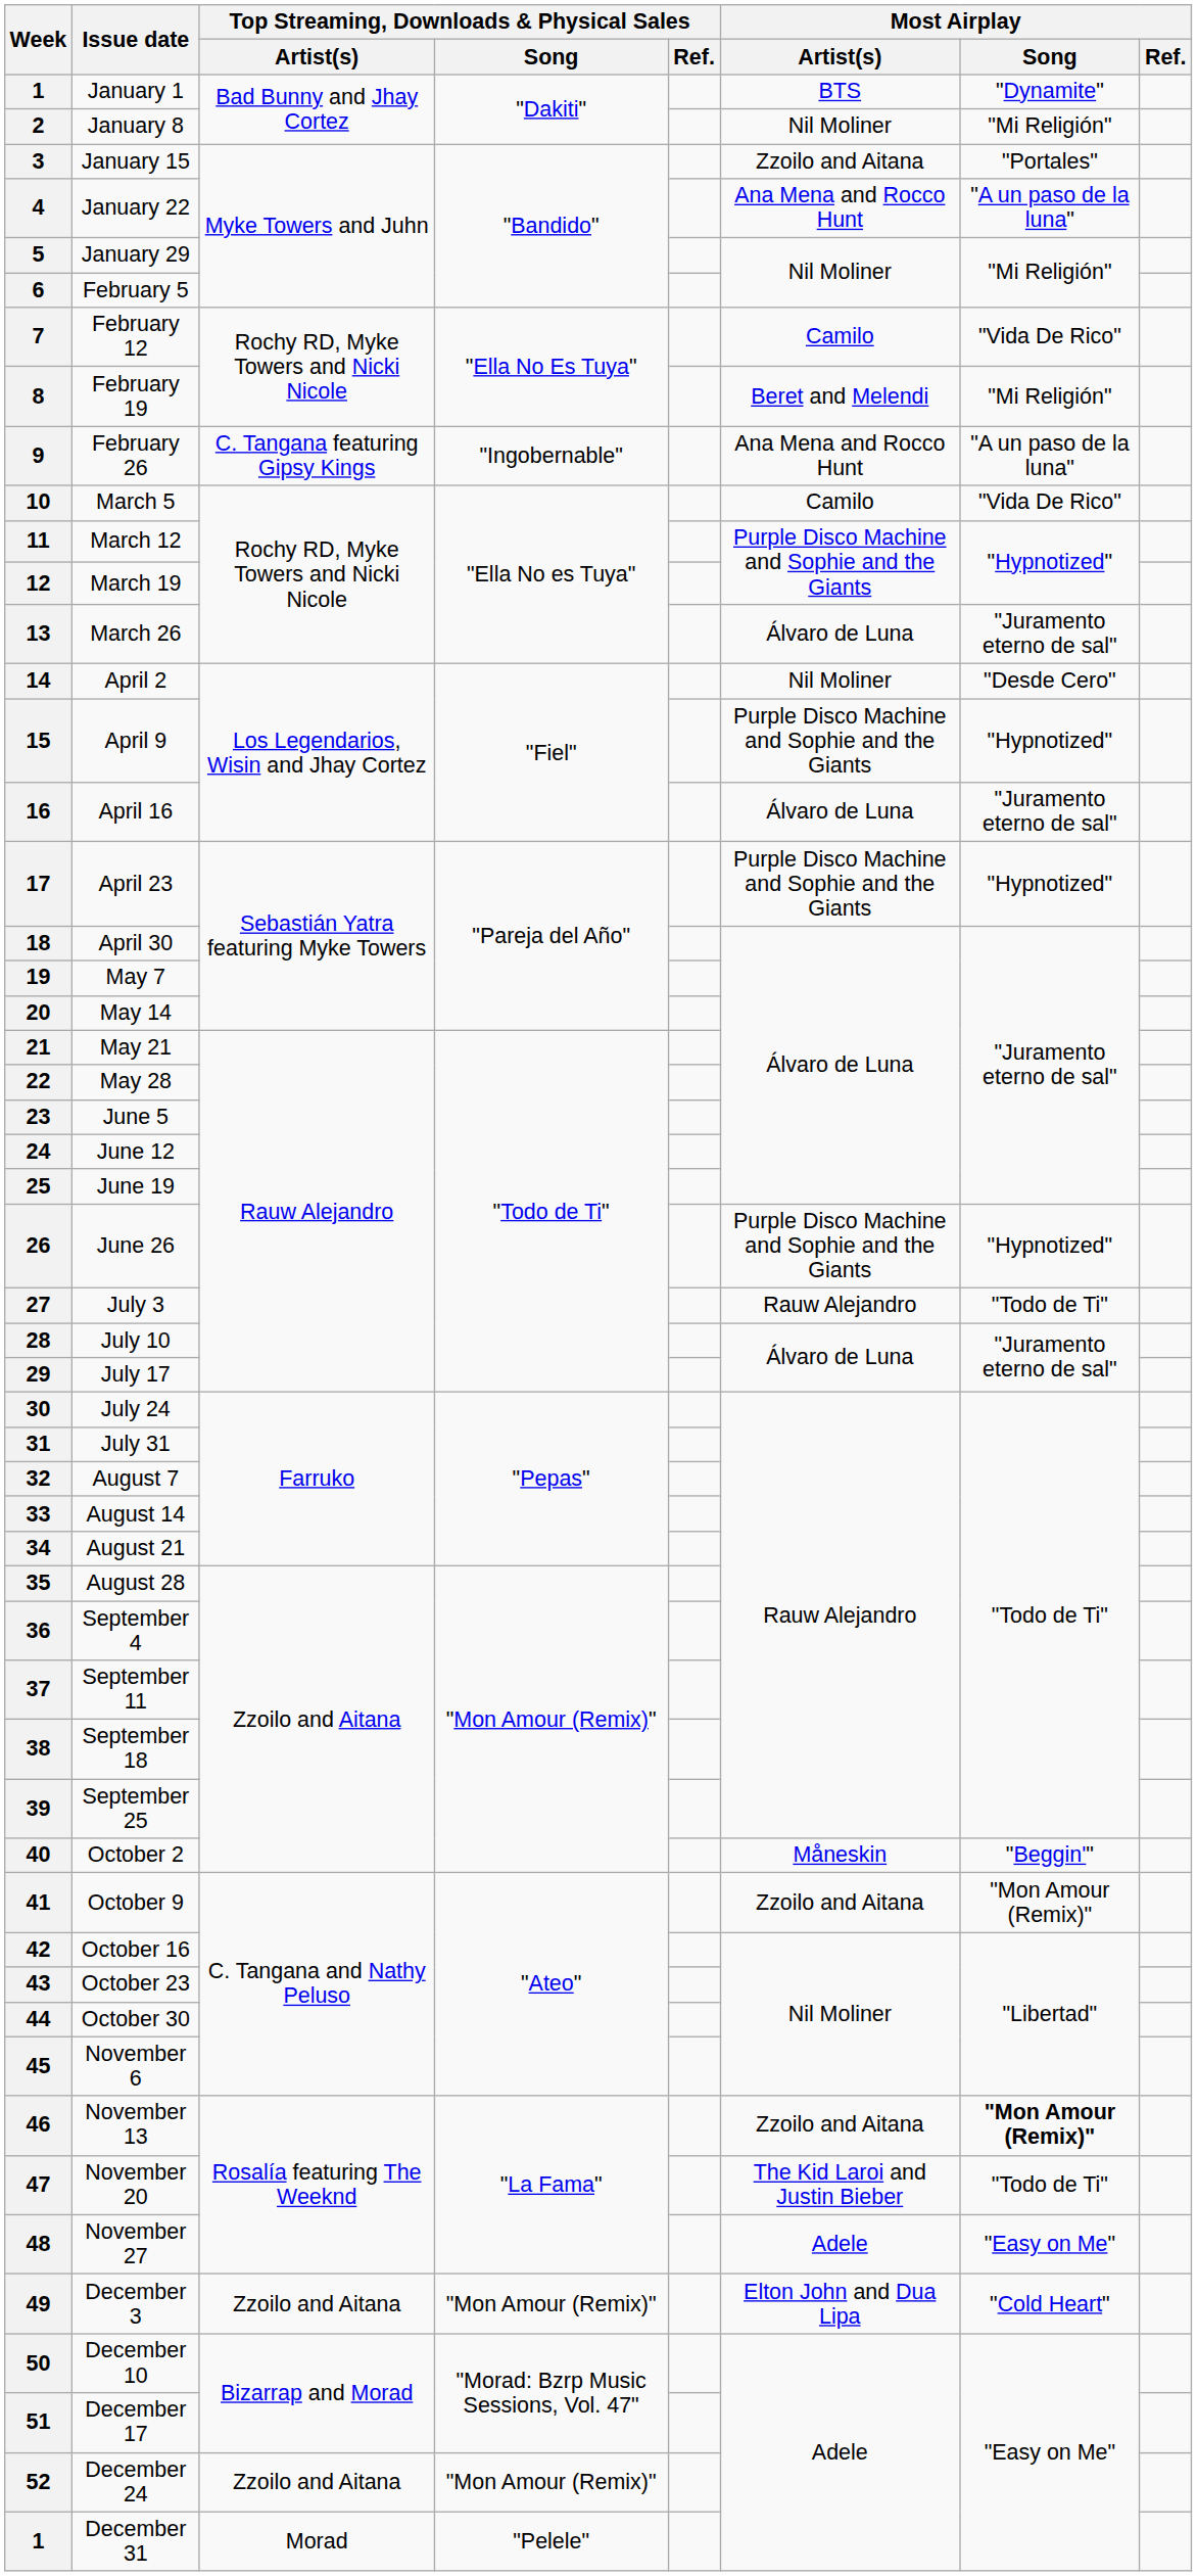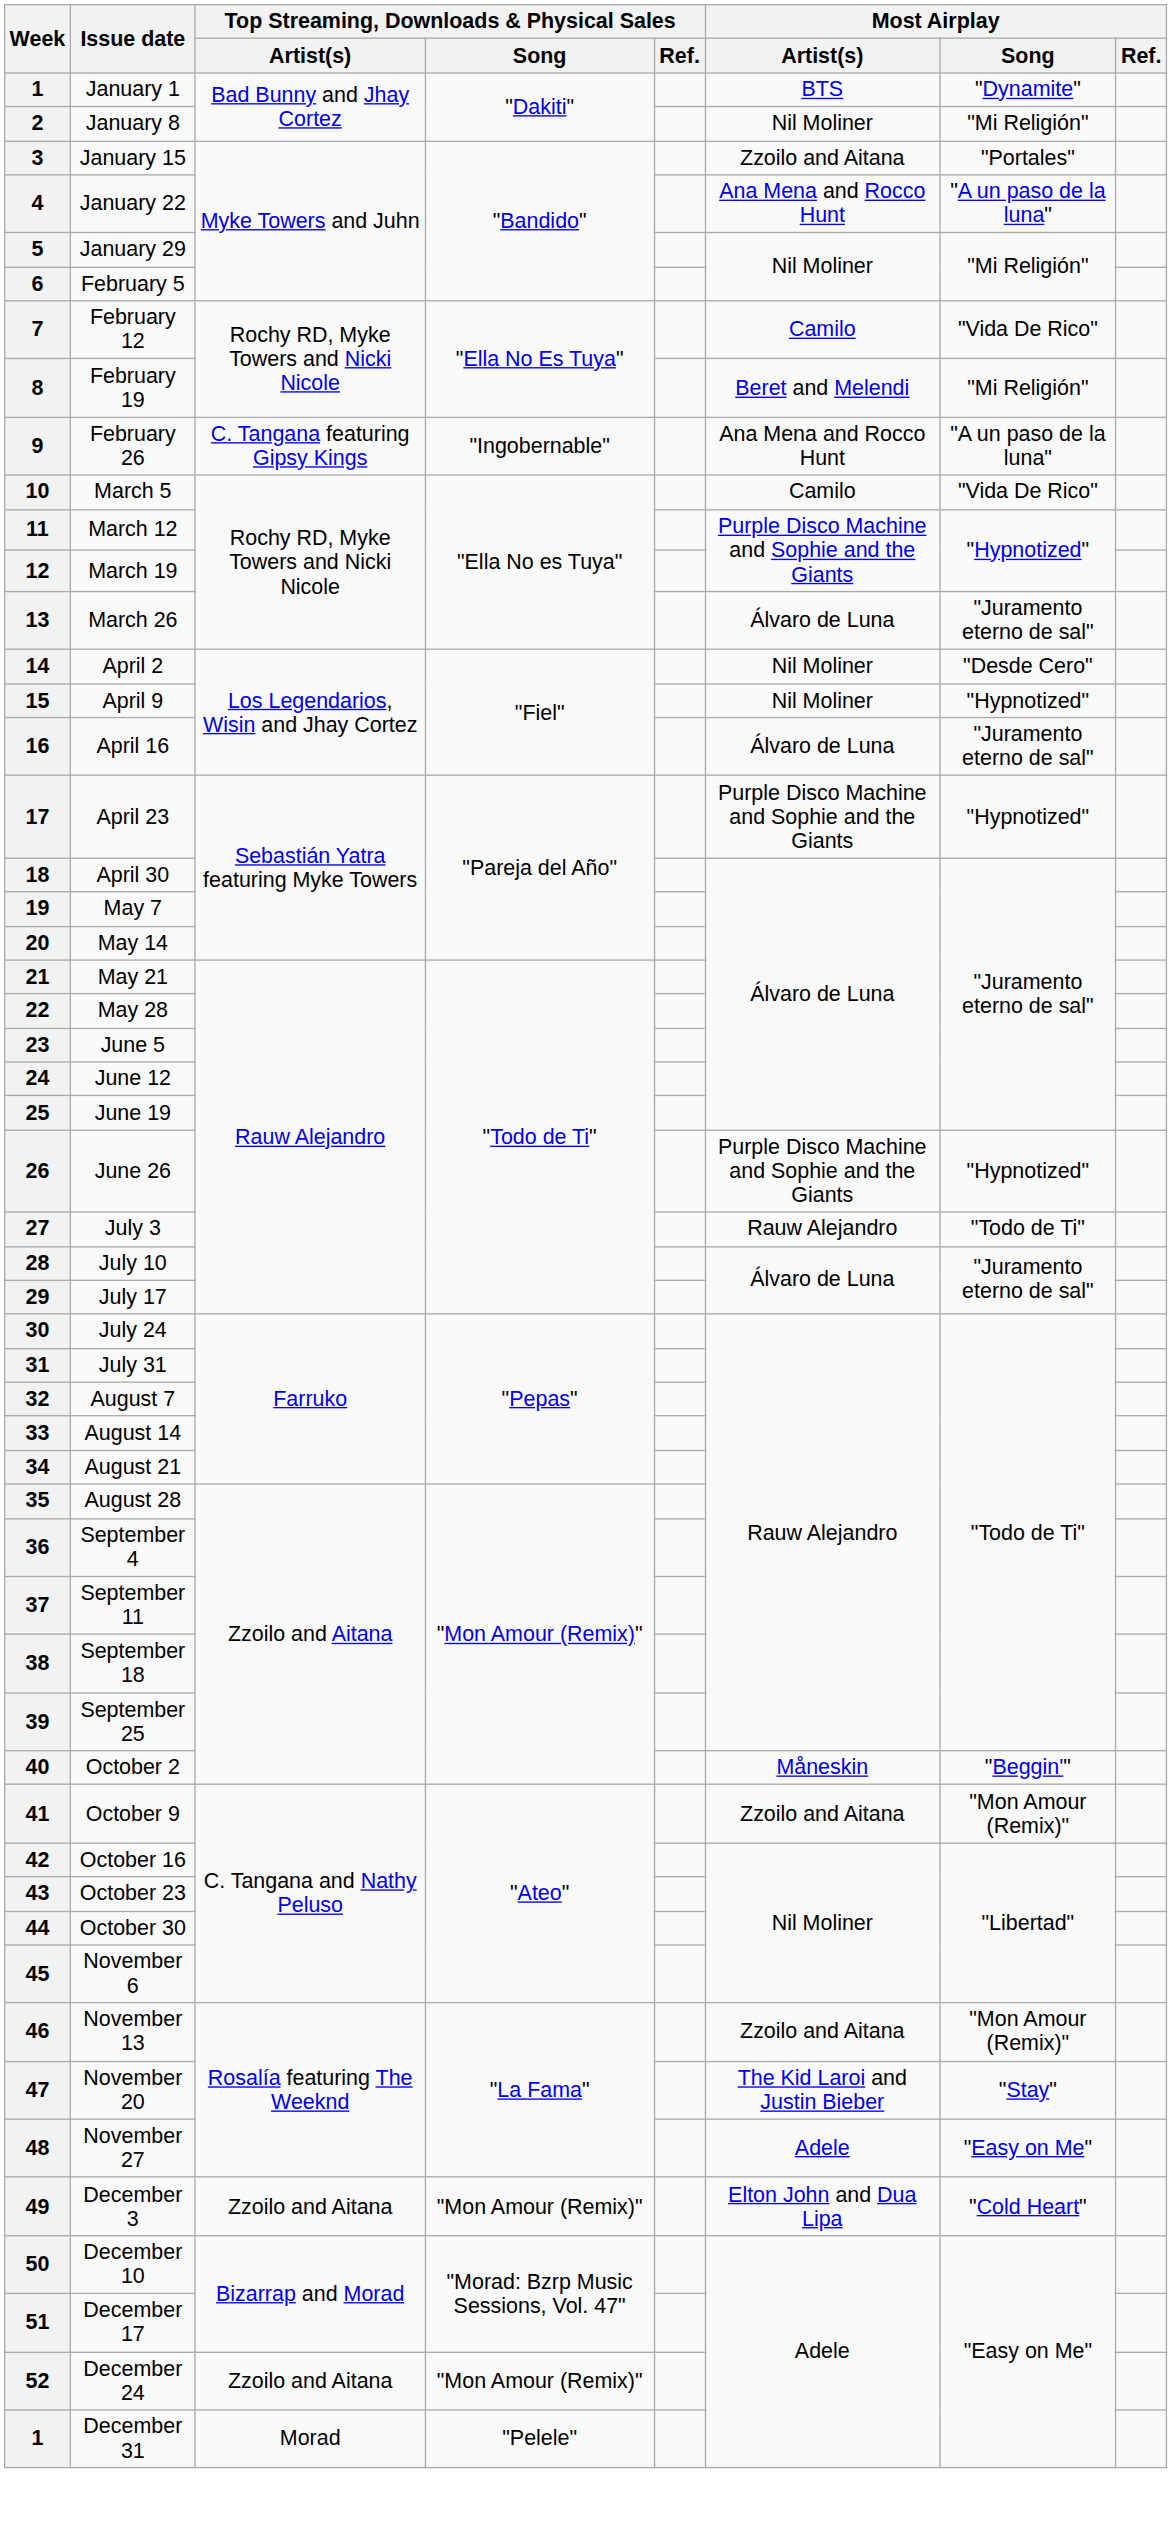15 | Most Airplay / Artist(s): Purple Disco Machine and Sophie and the Giants -> Nil Moliner
46 | Most Airplay / Song: bold -> normal
47 | Most Airplay / Song: "Todo de Ti" -> "Stay"
